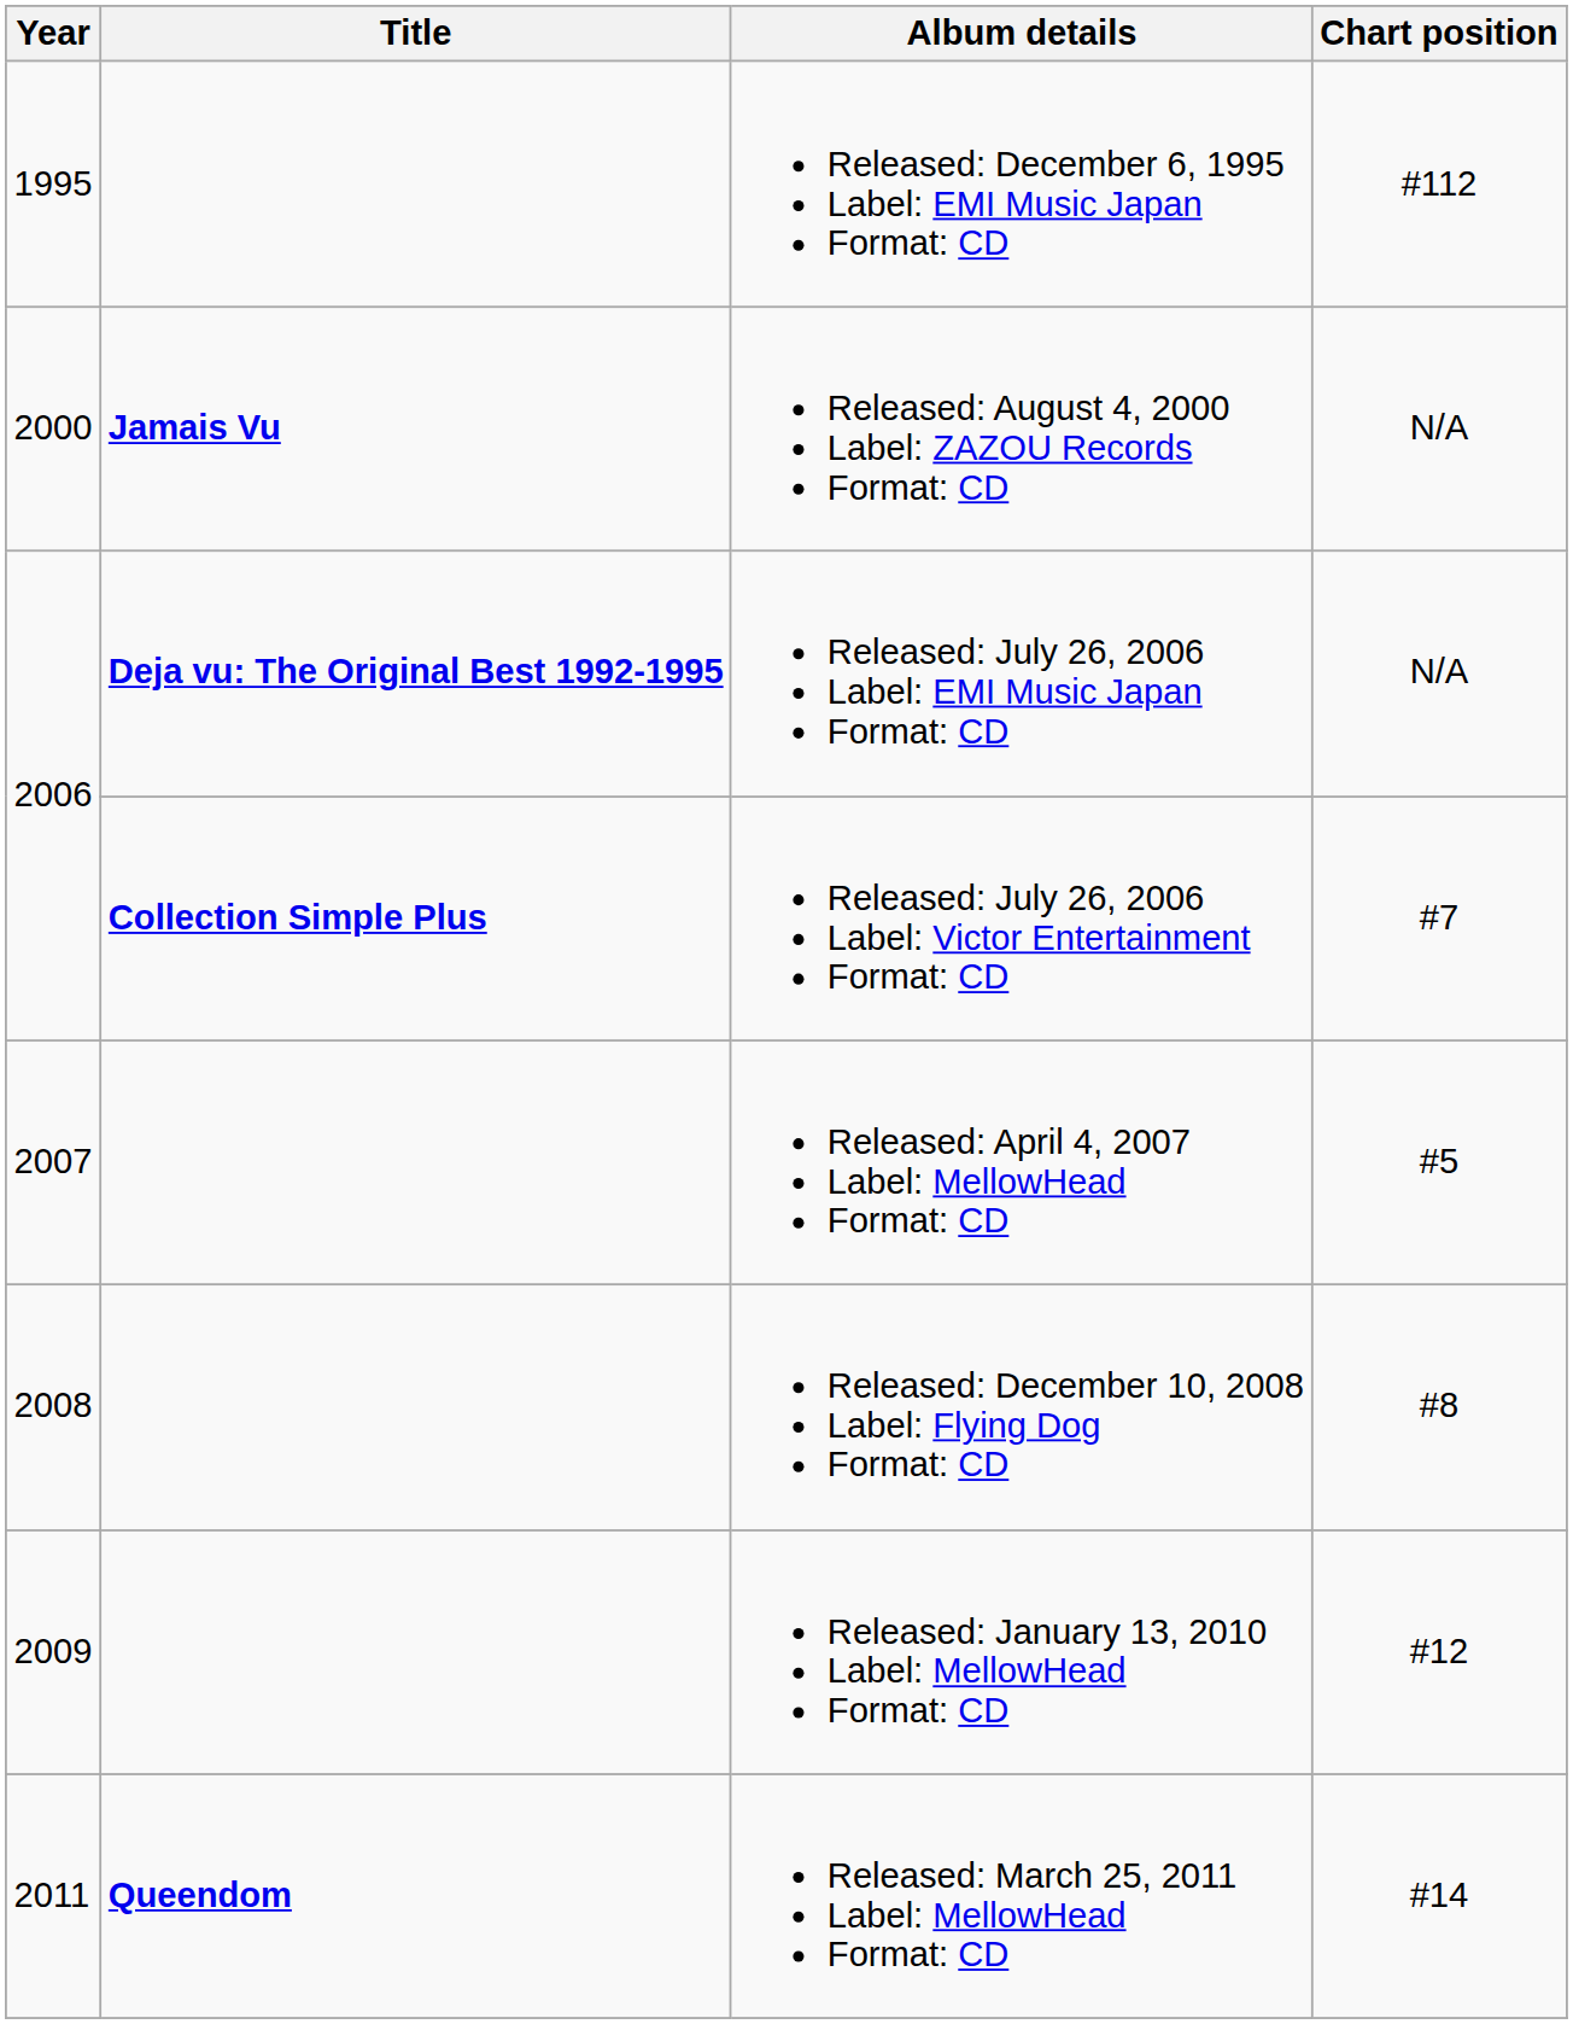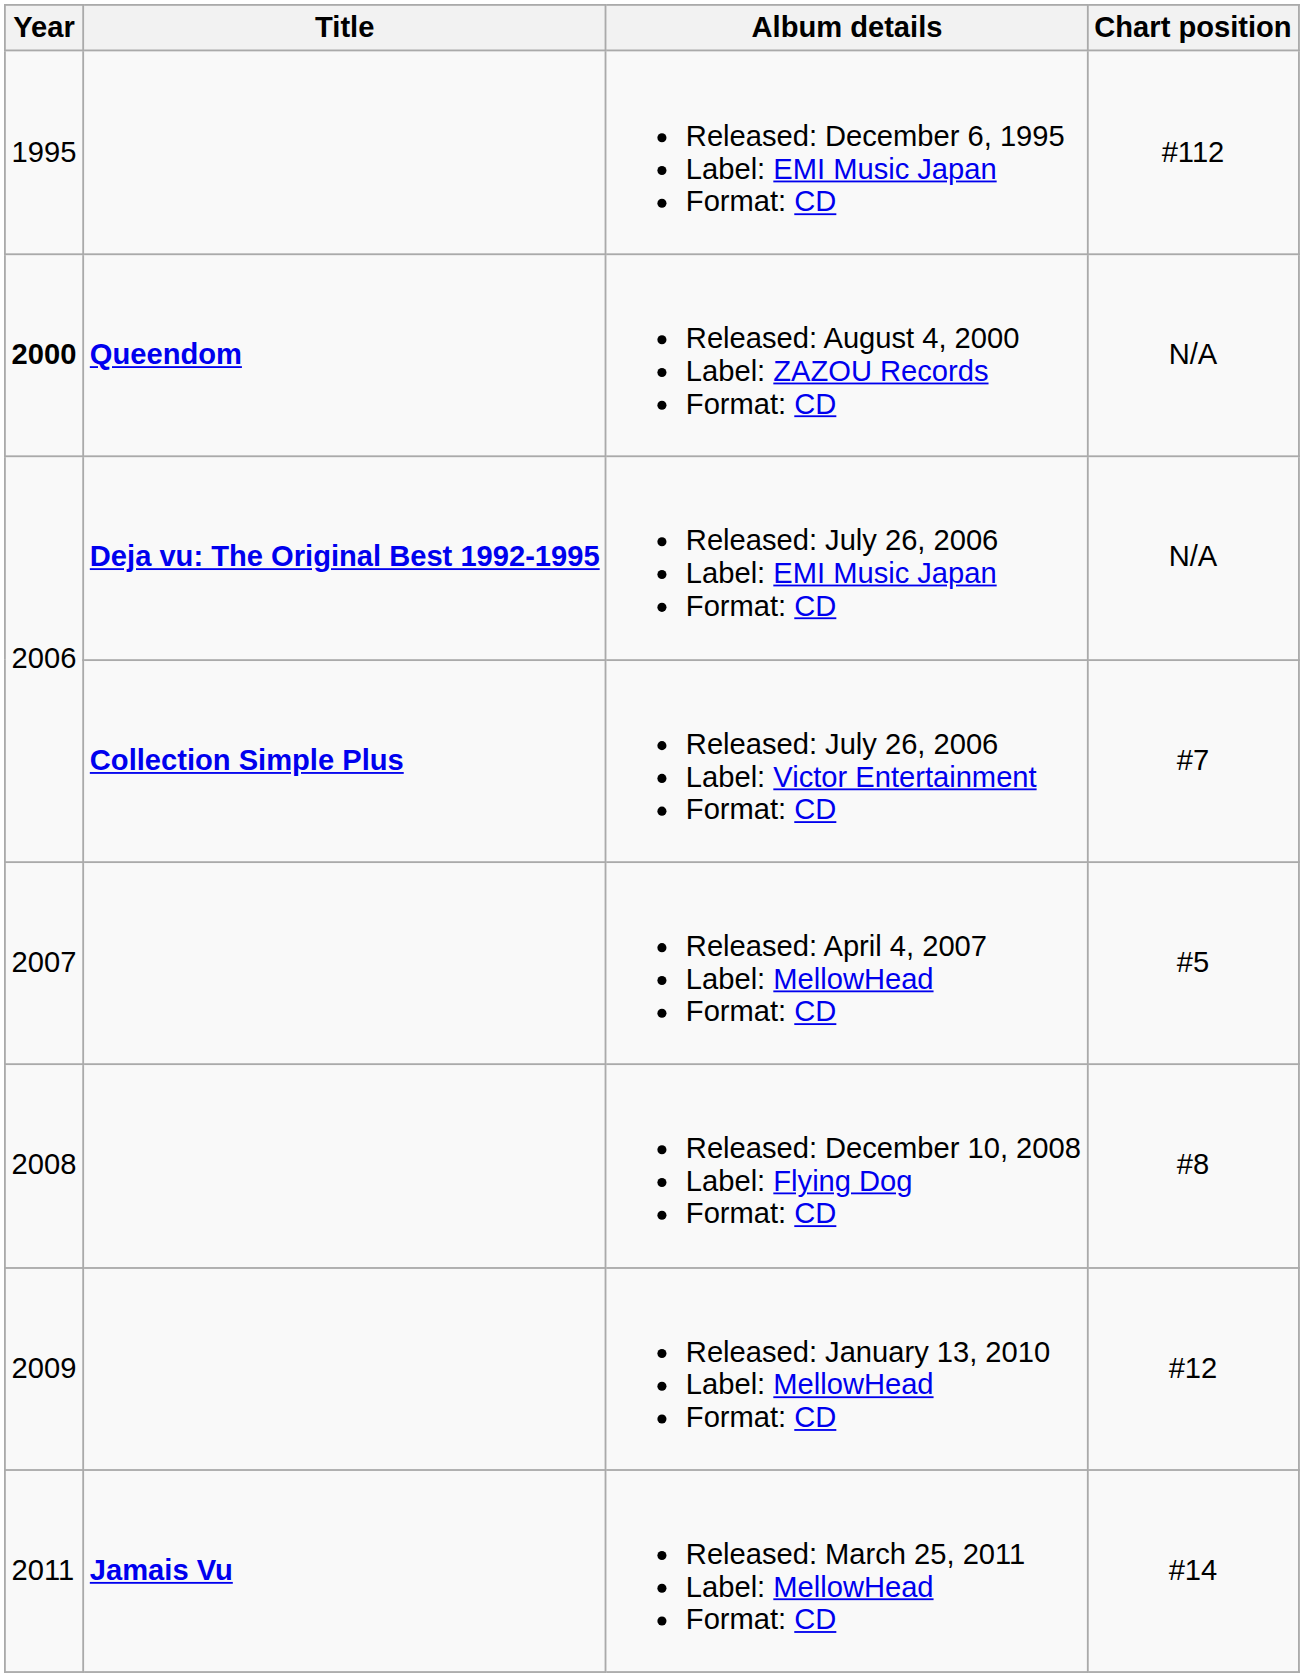Released: August 4, 2000 Label: ZAZOU Records Format: CD | Year: normal -> bold
Released: August 4, 2000 Label: ZAZOU Records Format: CD | Title: Jamais Vu -> Queendom
Released: March 25, 2011 Label: MellowHead Format: CD | Title: Queendom -> Jamais Vu
